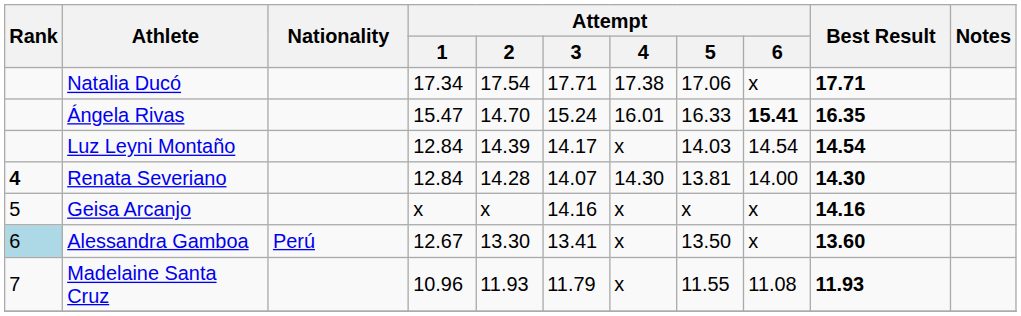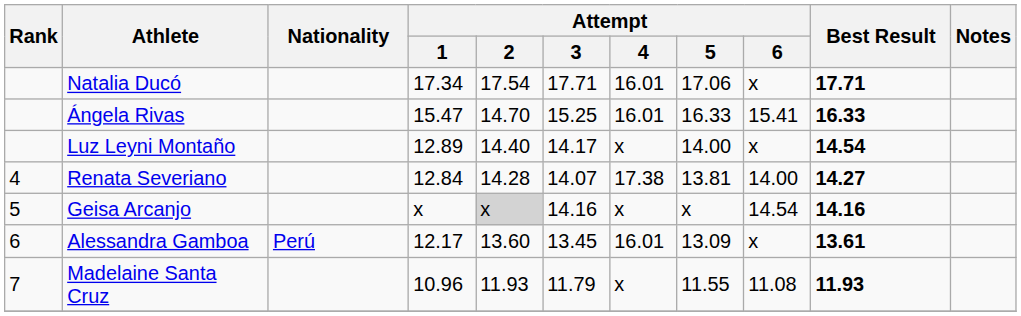Natalia Ducó | Attempt / 4: 17.38 -> 16.01
Ángela Rivas | Attempt / 3: 15.24 -> 15.25
Ángela Rivas | Attempt / 6: bold -> normal
Ángela Rivas | Best Result: 16.35 -> 16.33
Luz Leyni Montaño | Attempt / 1: 12.84 -> 12.89
Luz Leyni Montaño | Attempt / 2: 14.39 -> 14.40
Luz Leyni Montaño | Attempt / 5: 14.03 -> 14.00
Luz Leyni Montaño | Attempt / 6: 14.54 -> x
Renata Severiano | Rank: bold -> normal
Renata Severiano | Attempt / 4: 14.30 -> 17.38
Renata Severiano | Best Result: 14.30 -> 14.27
Geisa Arcanjo | Attempt / 2: no background -> lightgrey background
Geisa Arcanjo | Attempt / 6: x -> 14.54
Alessandra Gamboa | Rank: lightblue background -> no background
Alessandra Gamboa | Attempt / 1: 12.67 -> 12.17
Alessandra Gamboa | Attempt / 2: 13.30 -> 13.60
Alessandra Gamboa | Attempt / 3: 13.41 -> 13.45
Alessandra Gamboa | Attempt / 4: x -> 16.01
Alessandra Gamboa | Attempt / 5: 13.50 -> 13.09
Alessandra Gamboa | Best Result: 13.60 -> 13.61
